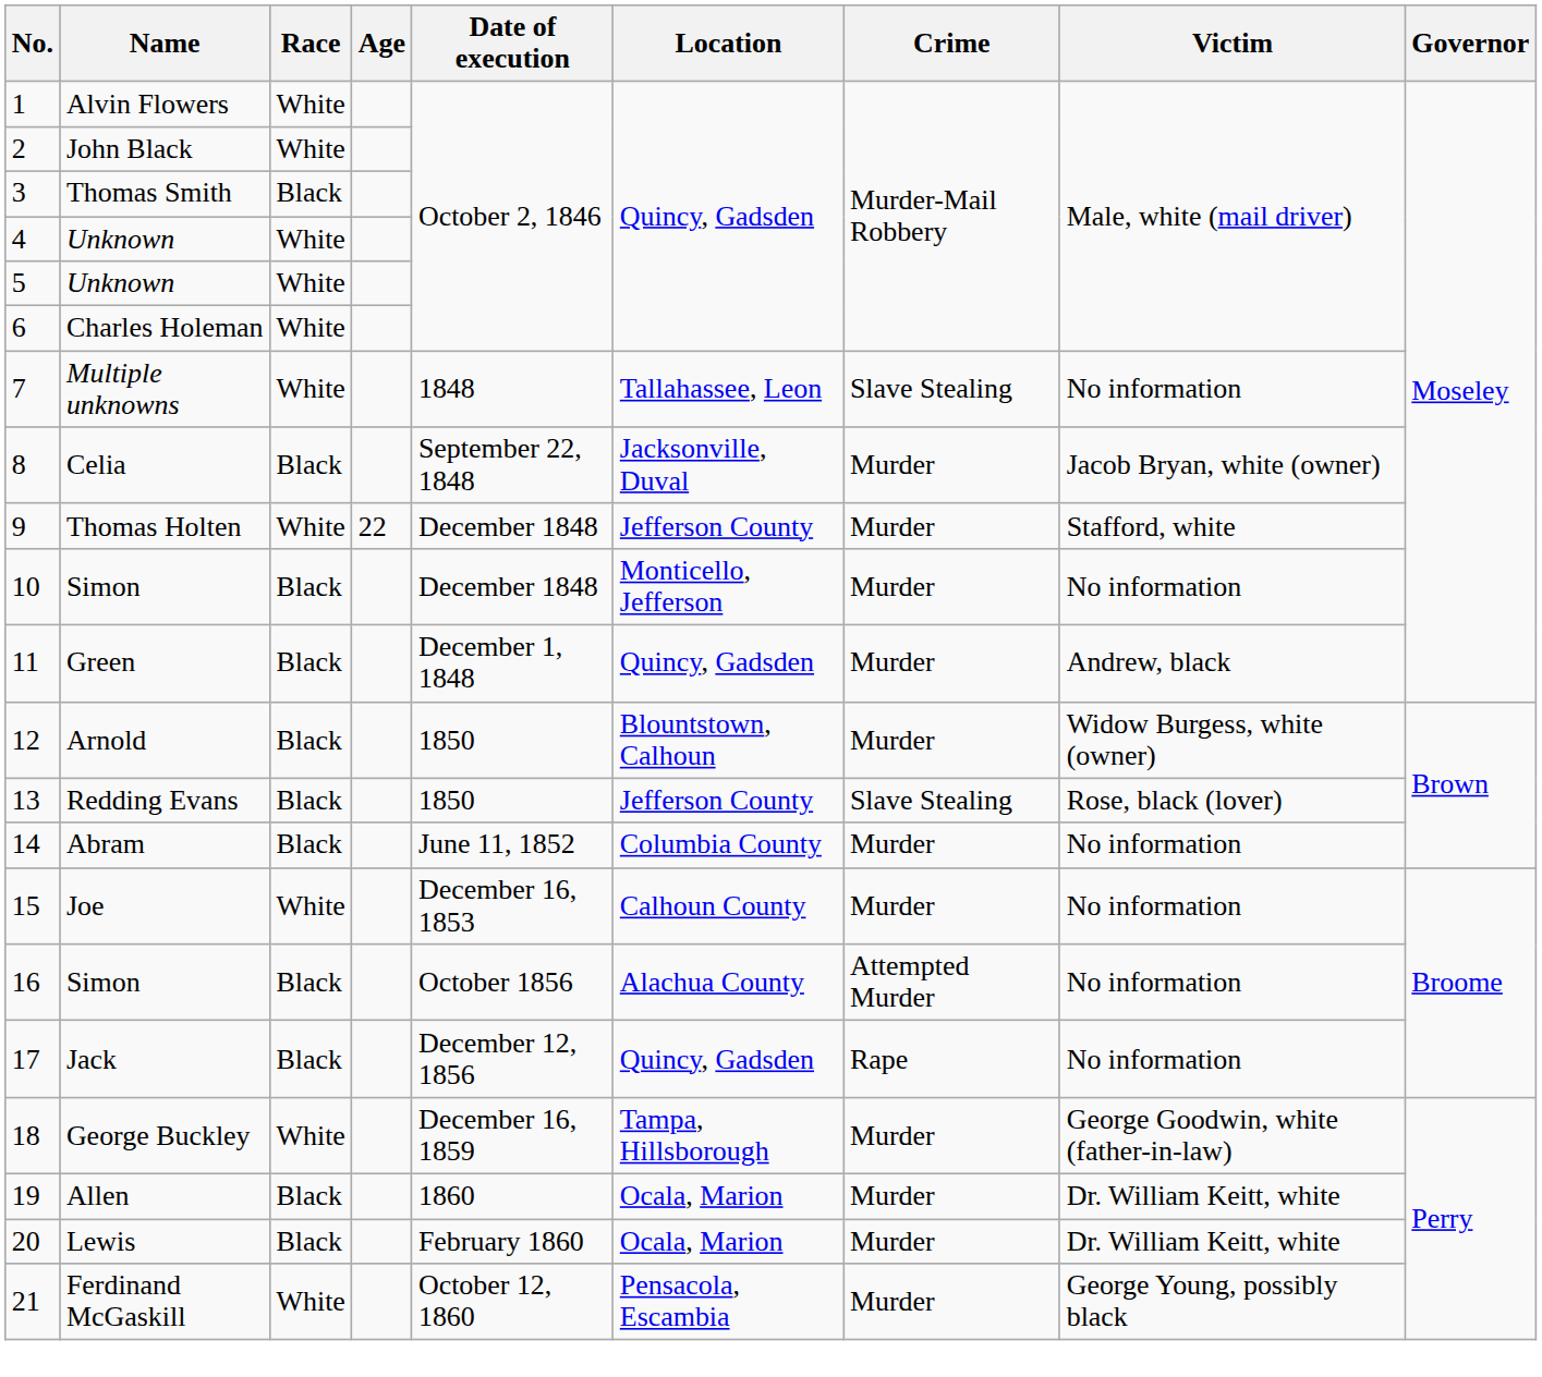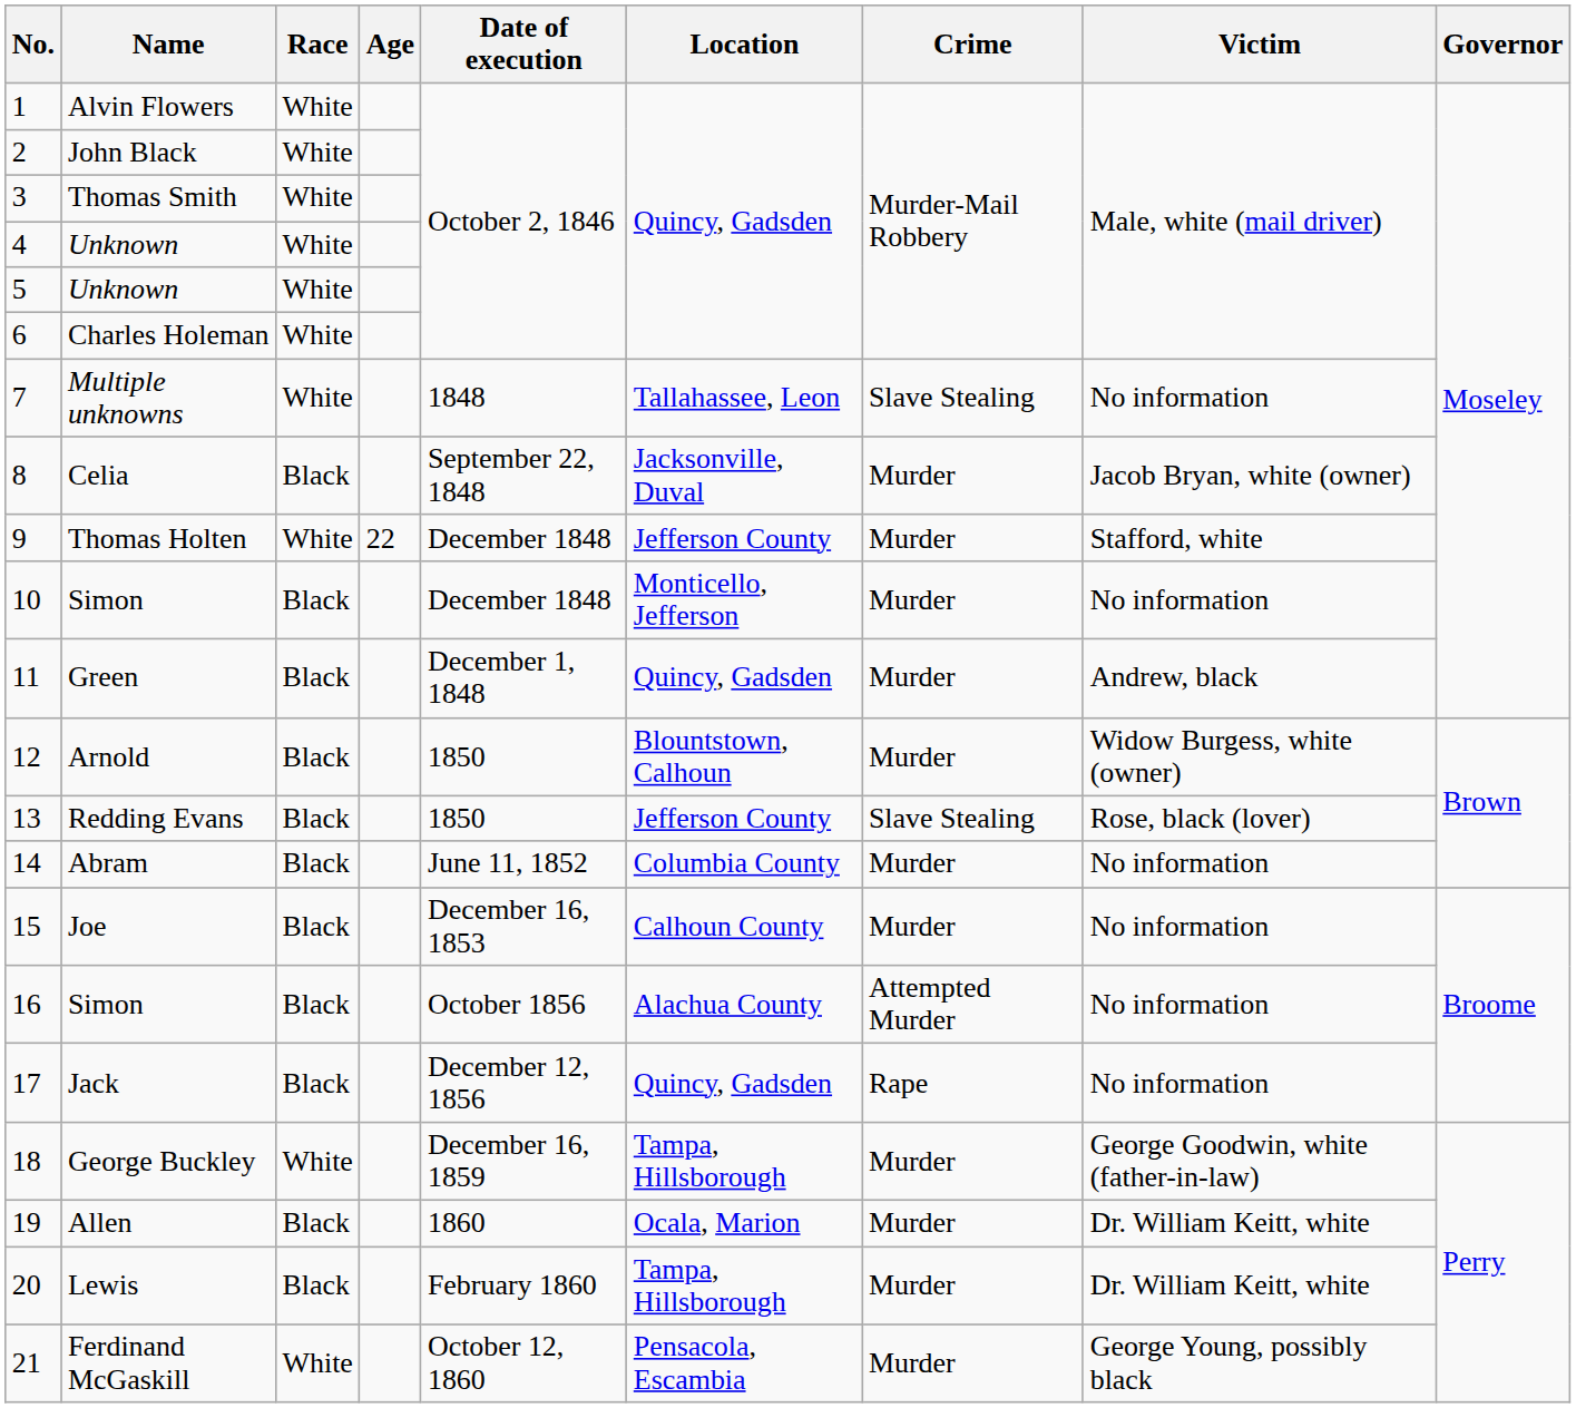Thomas Smith | Race: Black -> White
Joe | Race: White -> Black
Lewis | Location: Ocala, Marion -> Tampa, Hillsborough
